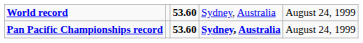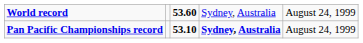Pan Pacific Championships record | column 3: 53.60 -> 53.10
